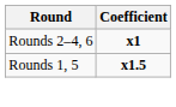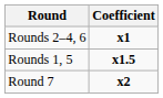+ row: Round 7 | x2
